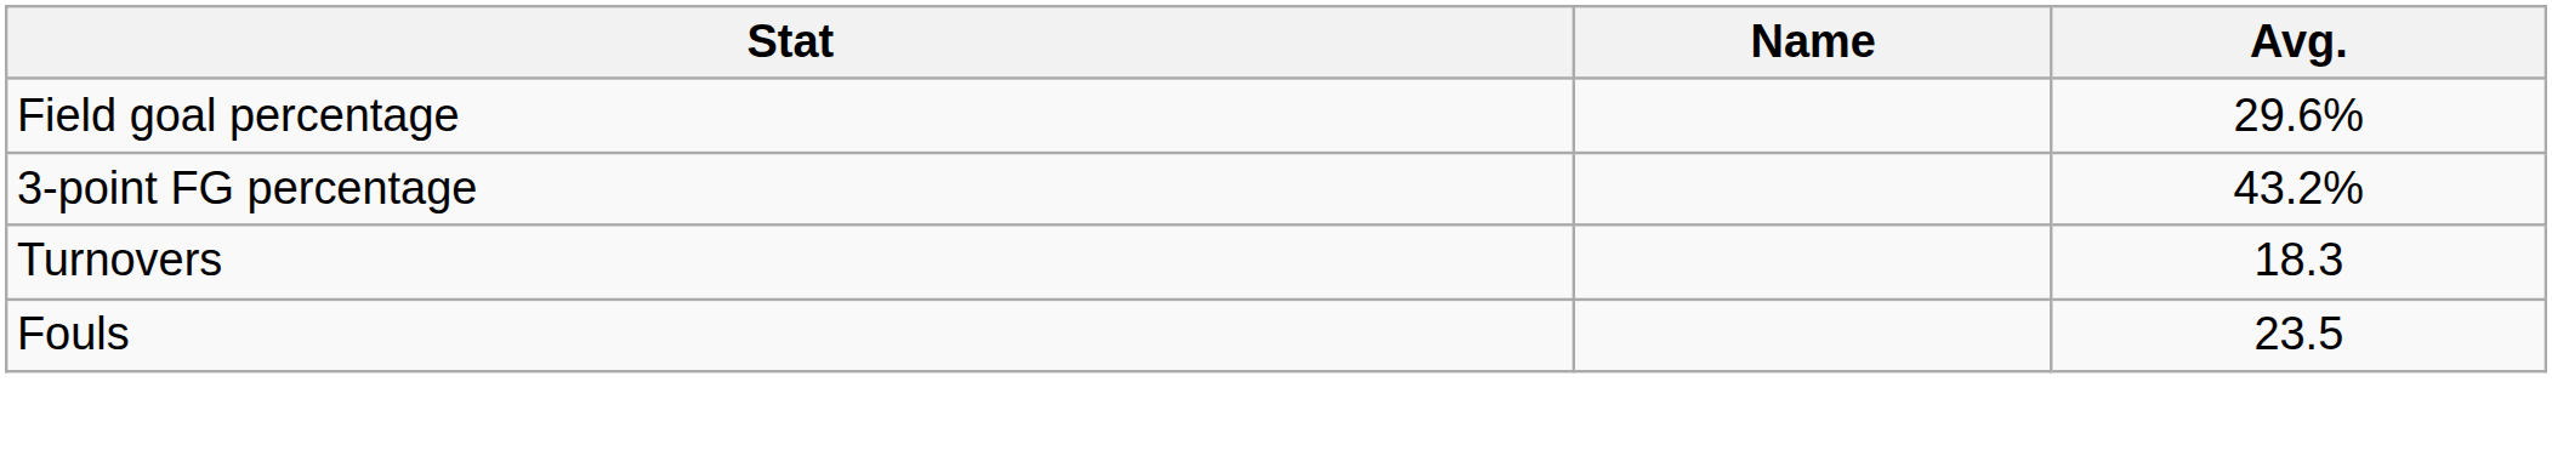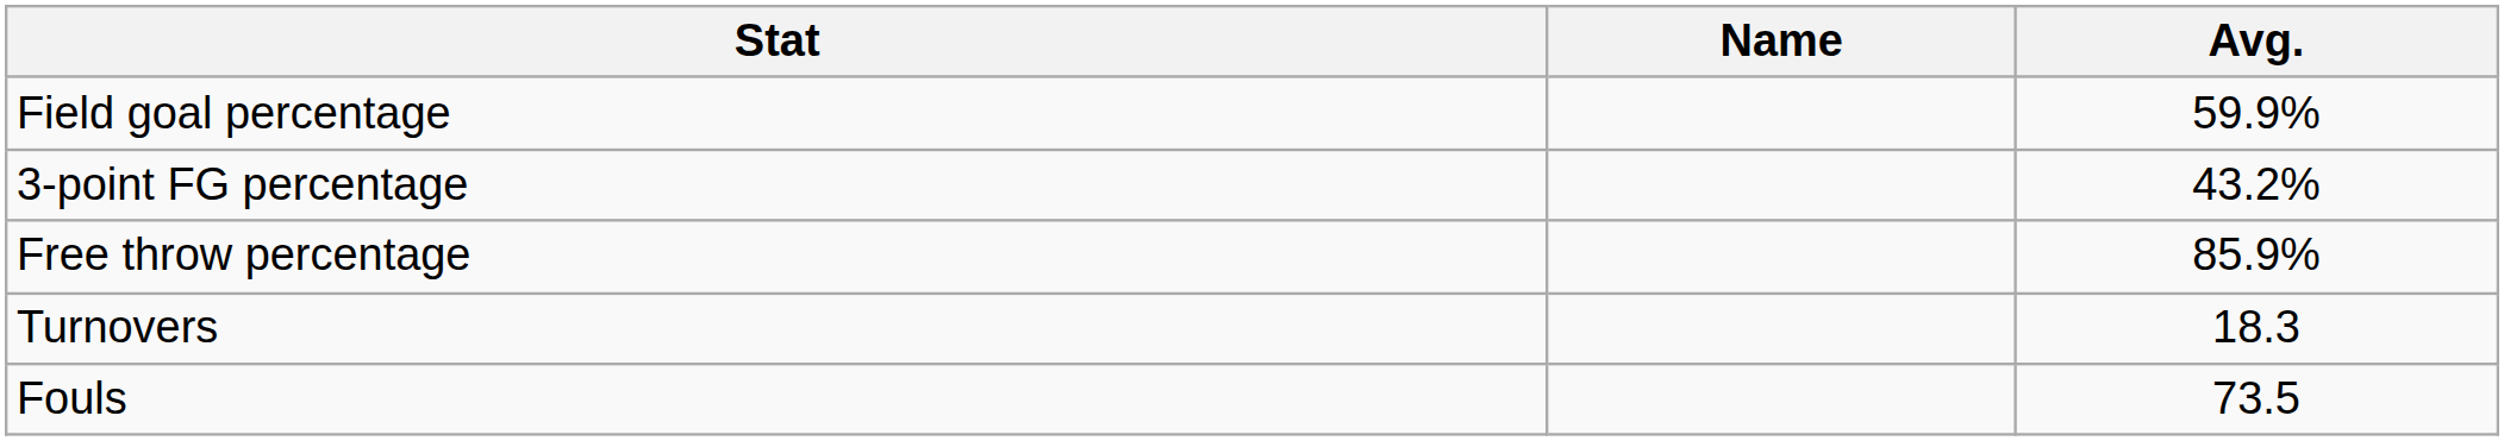Field goal percentage | Avg.: 29.6% -> 59.9%
+ row: Free throw percentage | 85.9%
Fouls | Avg.: 23.5 -> 73.5
